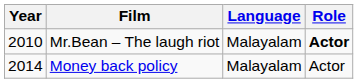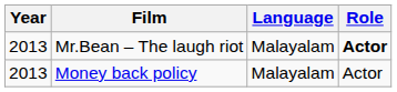Mr.Bean – The laugh riot | Year: 2010 -> 2013
Money back policy | Year: 2014 -> 2013
